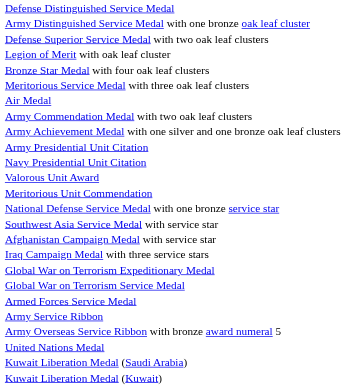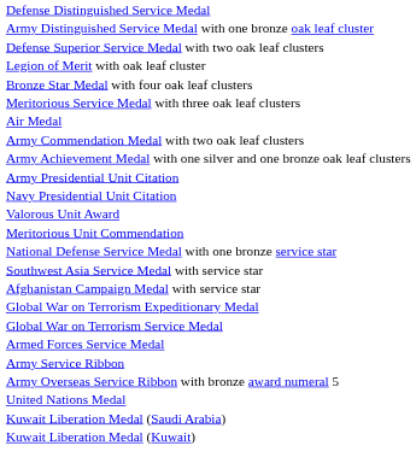- row: Iraq Campaign Medal with three service stars
